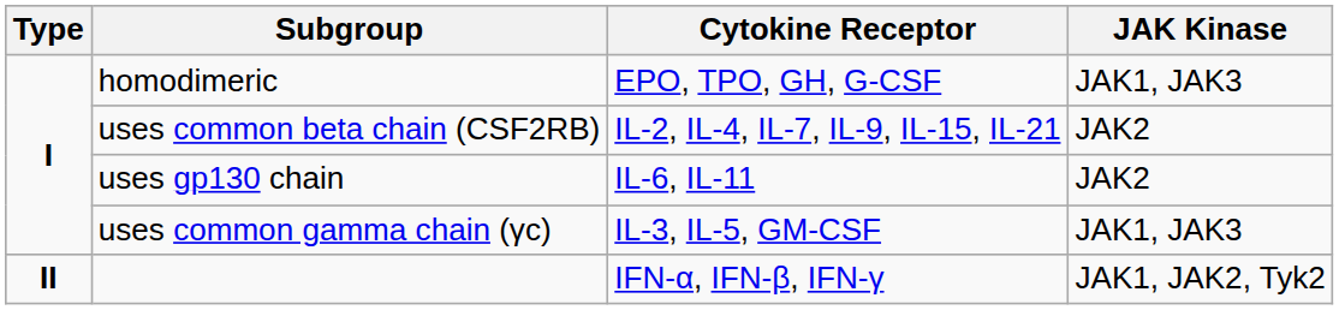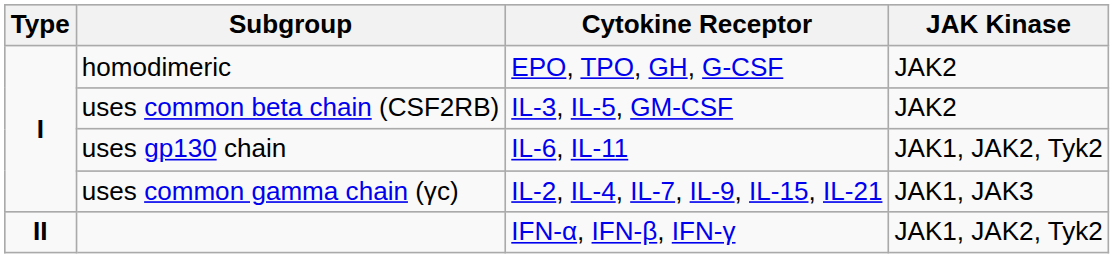homodimeric | JAK Kinase: JAK1, JAK3 -> JAK2
uses common beta chain (CSF2RΒ) | Cytokine Receptor: IL-2, IL-4, IL-7, IL-9, IL-15, IL-21 -> IL-3, IL-5, GM-CSF
uses gp130 chain | JAK Kinase: JAK2 -> JAK1, JAK2, Tyk2
uses common gamma chain (γc) | Cytokine Receptor: IL-3, IL-5, GM-CSF -> IL-2, IL-4, IL-7, IL-9, IL-15, IL-21
